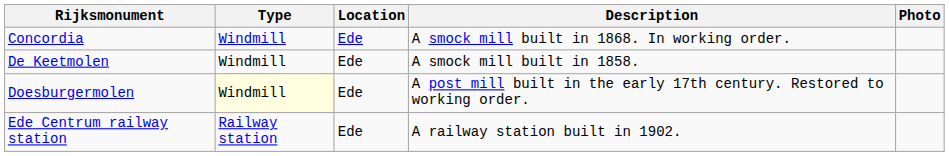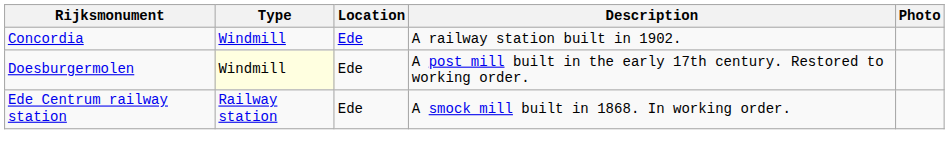Concordia | Description: A smock mill built in 1868. In working order. -> A railway station built in 1902.
- row: De Keetmolen | Windmill | Ede | A smock mill built in 1858.
Ede Centrum railway station | Description: A railway station built in 1902. -> A smock mill built in 1868. In working order.
